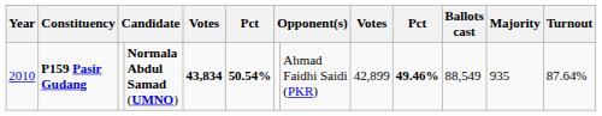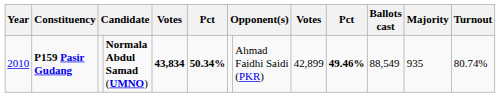P159 Pasir Gudang | column 6: 50.54% -> 50.34%
P159 Pasir Gudang | Turnout: 87.64% -> 80.74%
